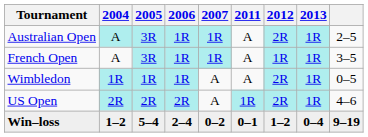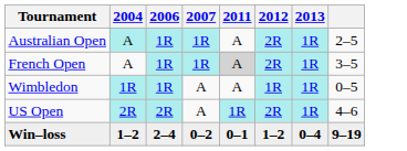- column: 2005 | 3R | 3R | 1R | 2R | 5–4
French Open | 2011: no background -> lightgrey background
French Open | 2012: 1R -> 2R
Wimbledon | 2012: 2R -> 1R
